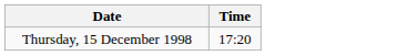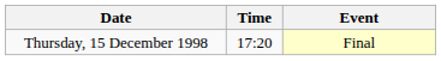+ column: Event | Final
